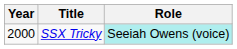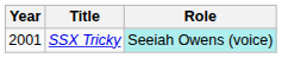SSX Tricky | Year: 2000 -> 2001
